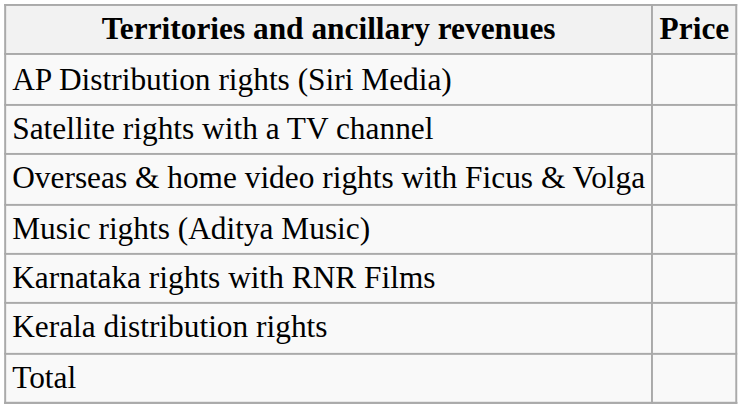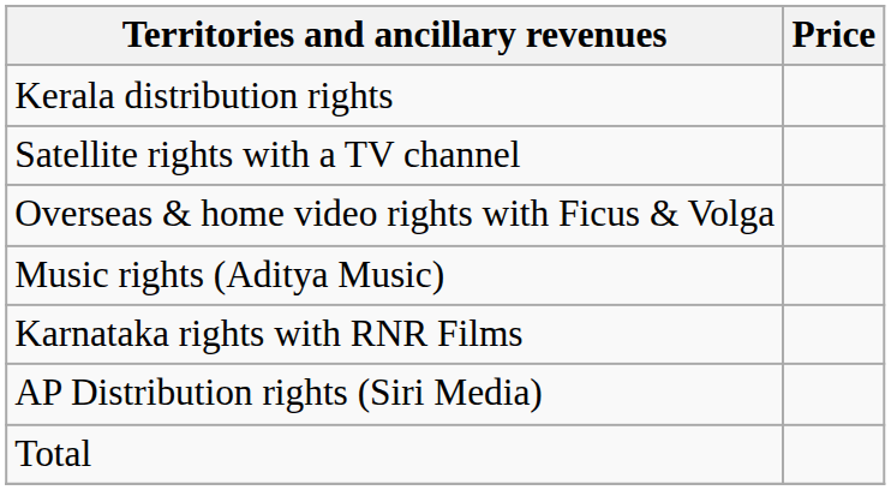rows swapped: AP Distribution rights (Siri Media) <-> Kerala distribution rights
